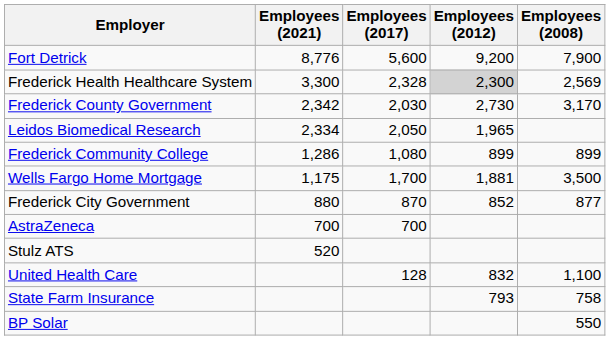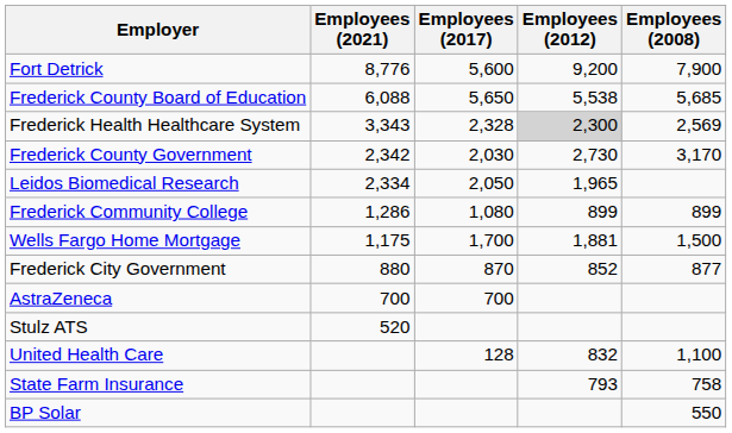+ row: Frederick County Board of Education | 6,088 | 5,650 | 5,538 | 5,685
Frederick Health Healthcare System | Employees (2021): 3,300 -> 3,343
Wells Fargo Home Mortgage | Employees (2008): 3,500 -> 1,500
